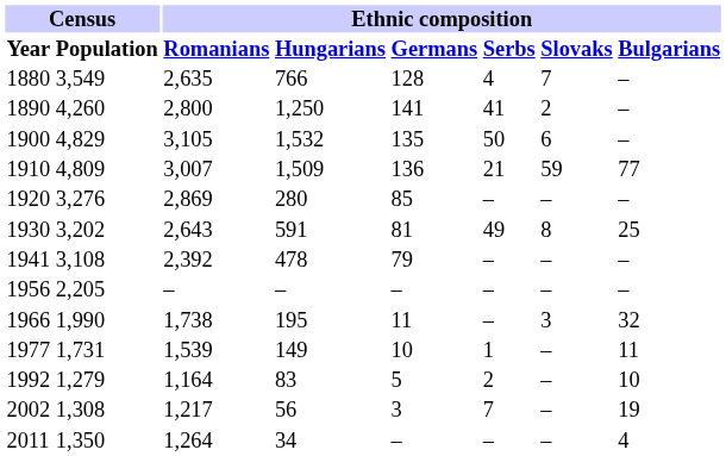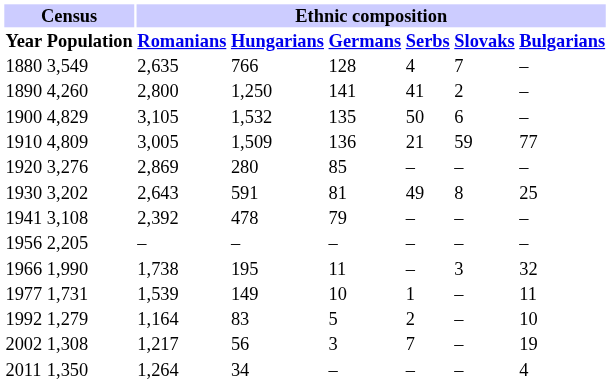1910 | Ethnic composition / Romanians: 3,007 -> 3,005
